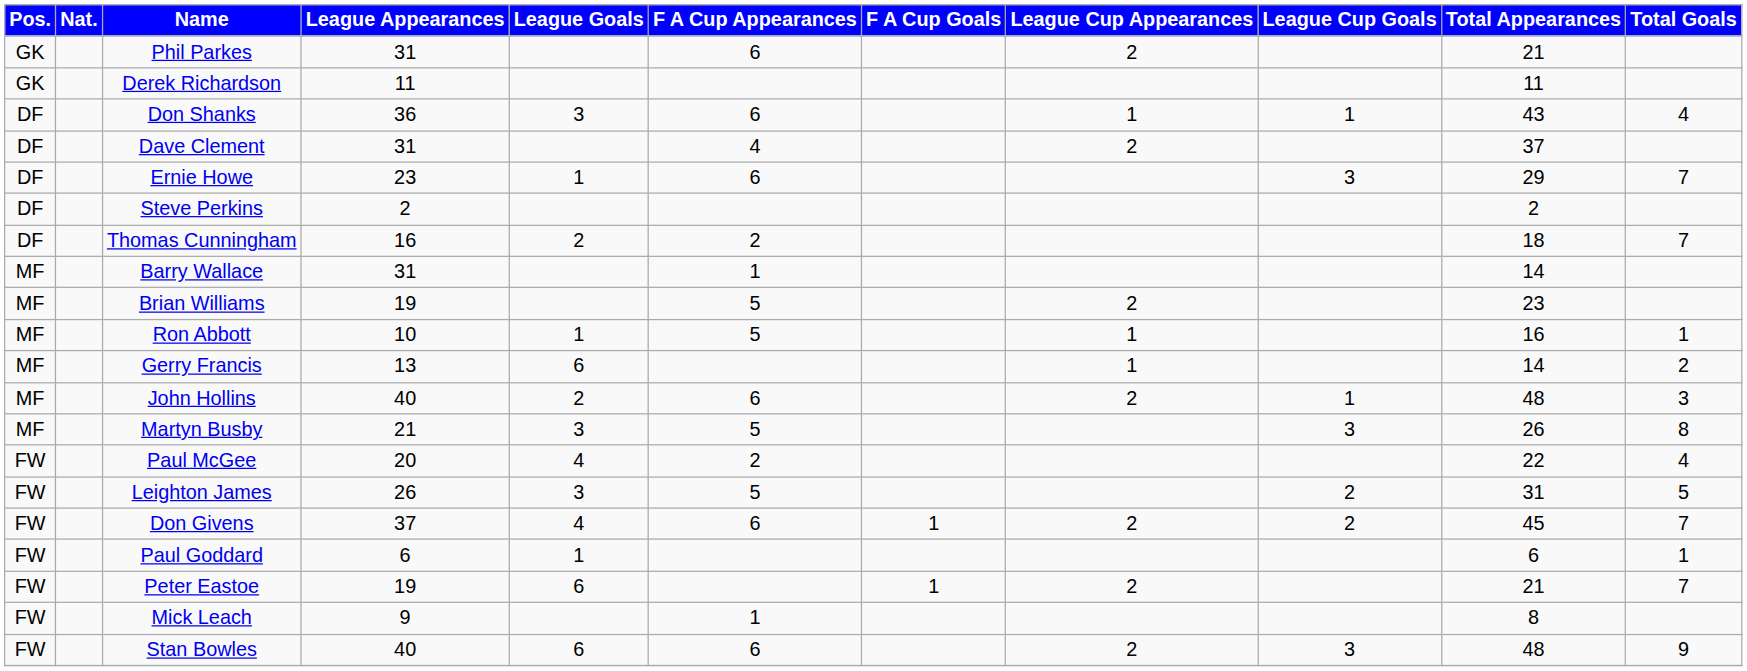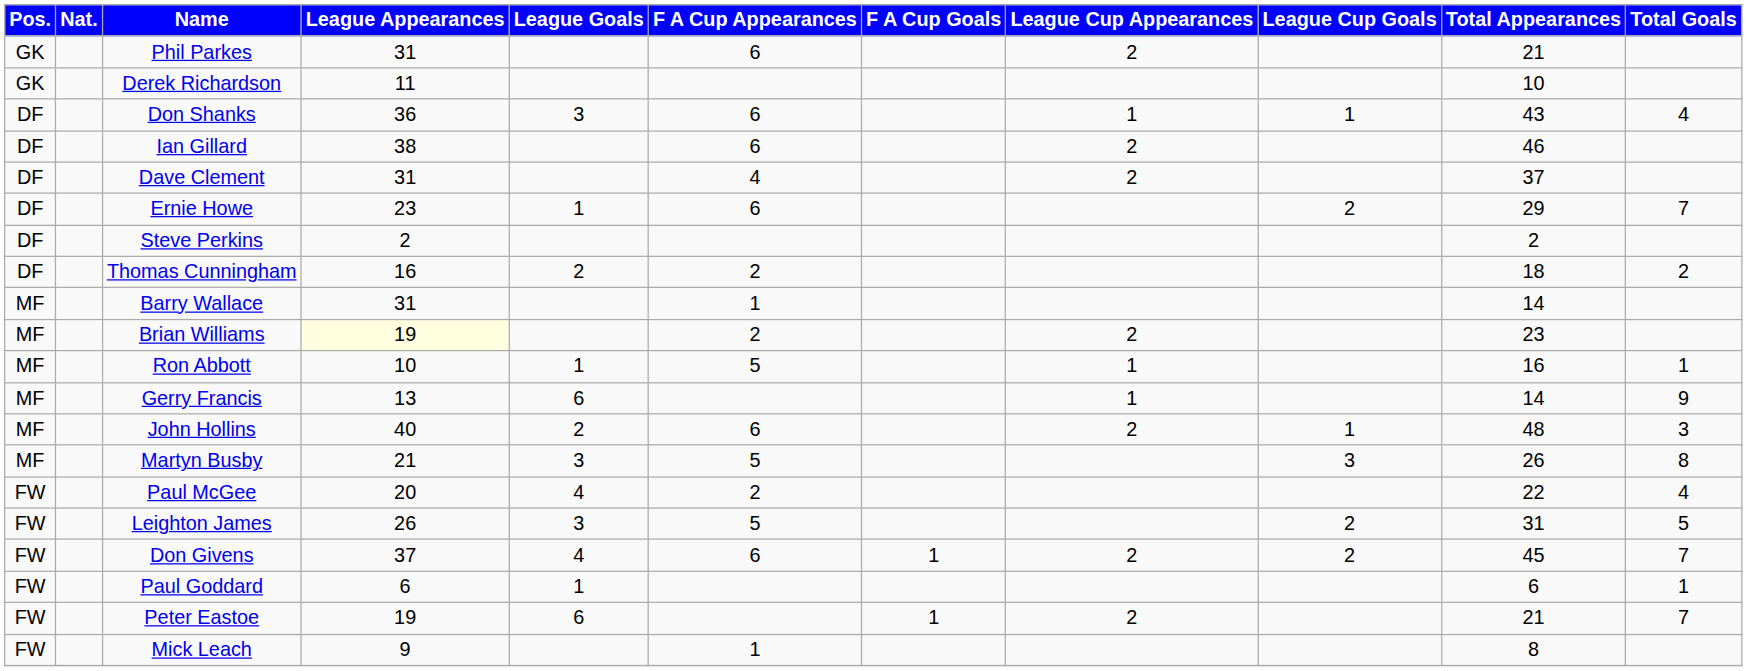Derek Richardson | Total Appearances: 11 -> 10
+ row: DF | Ian Gillard | 38 | 6 | 2 | 46
Ernie Howe | League Cup Goals: 3 -> 2
Thomas Cunningham | Total Goals: 7 -> 2
Brian Williams | League Appearances: no background -> lightyellow background
Brian Williams | F A Cup Appearances: 5 -> 2
Gerry Francis | Total Goals: 2 -> 9
- row: FW | Stan Bowles | 40 | 6 | 6 | 2 | 3 | 48 | 9
